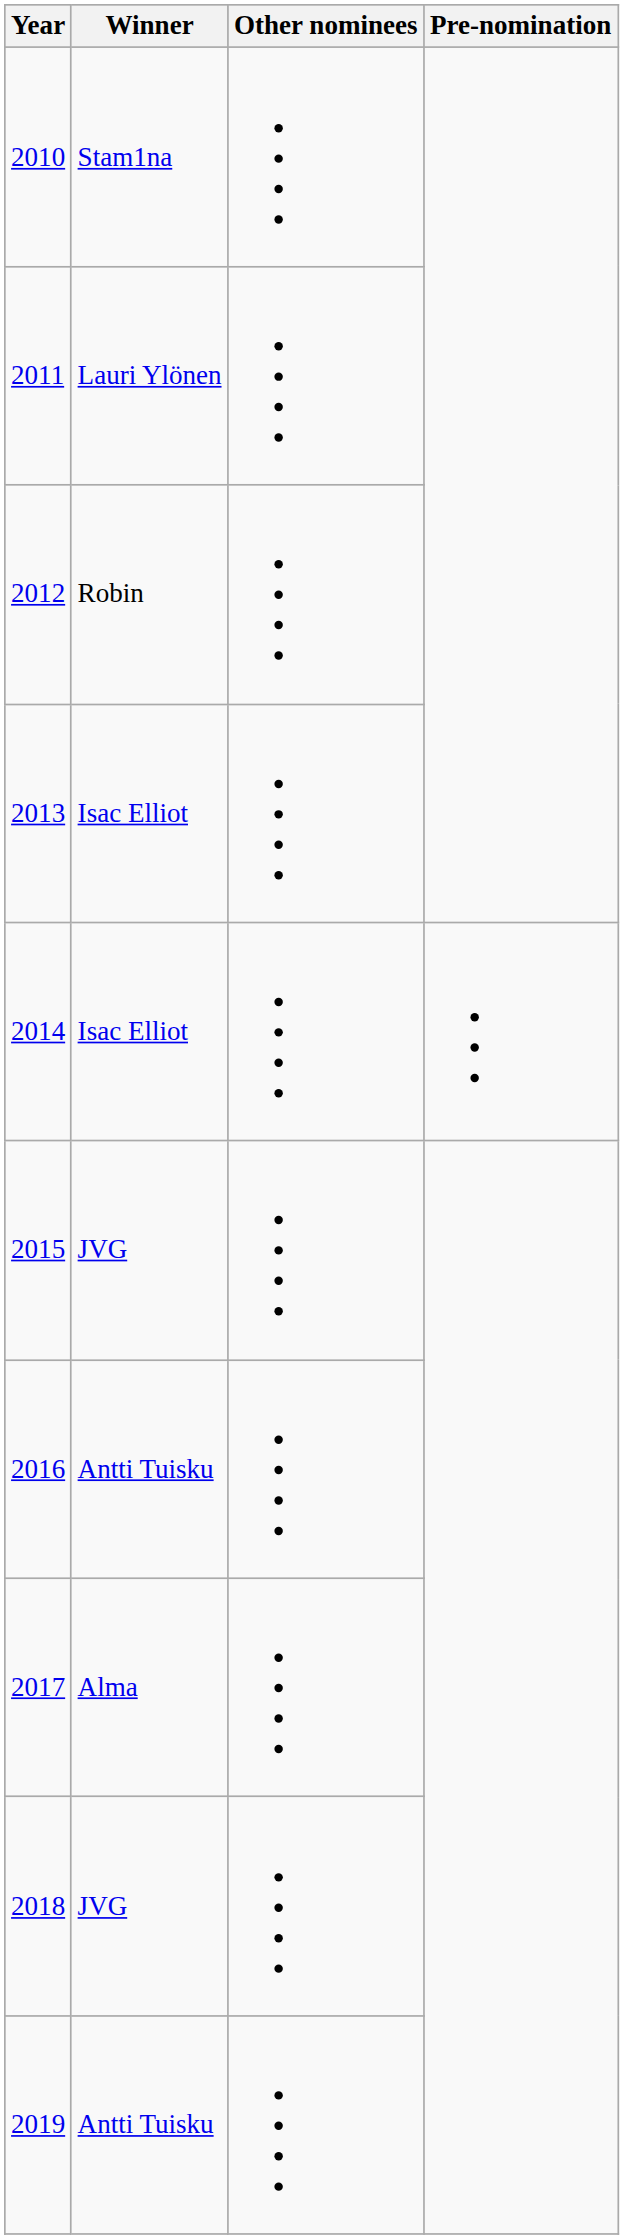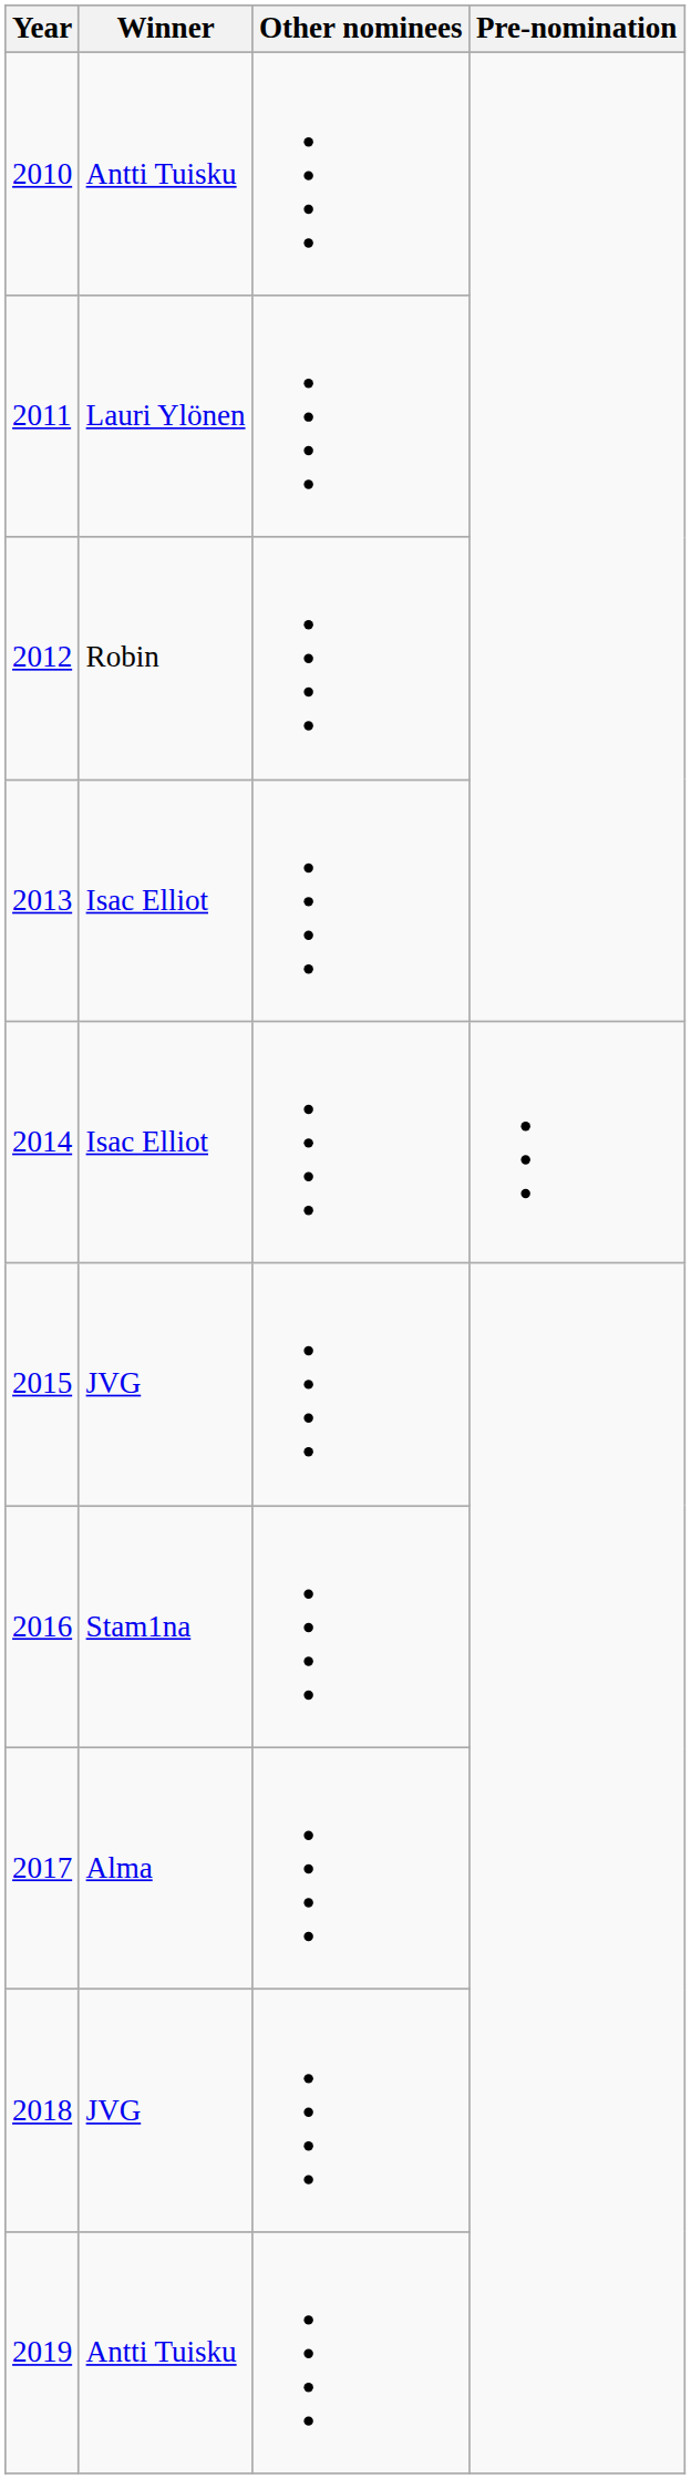2010 | Winner: Stam1na -> Antti Tuisku
2016 | Winner: Antti Tuisku -> Stam1na
